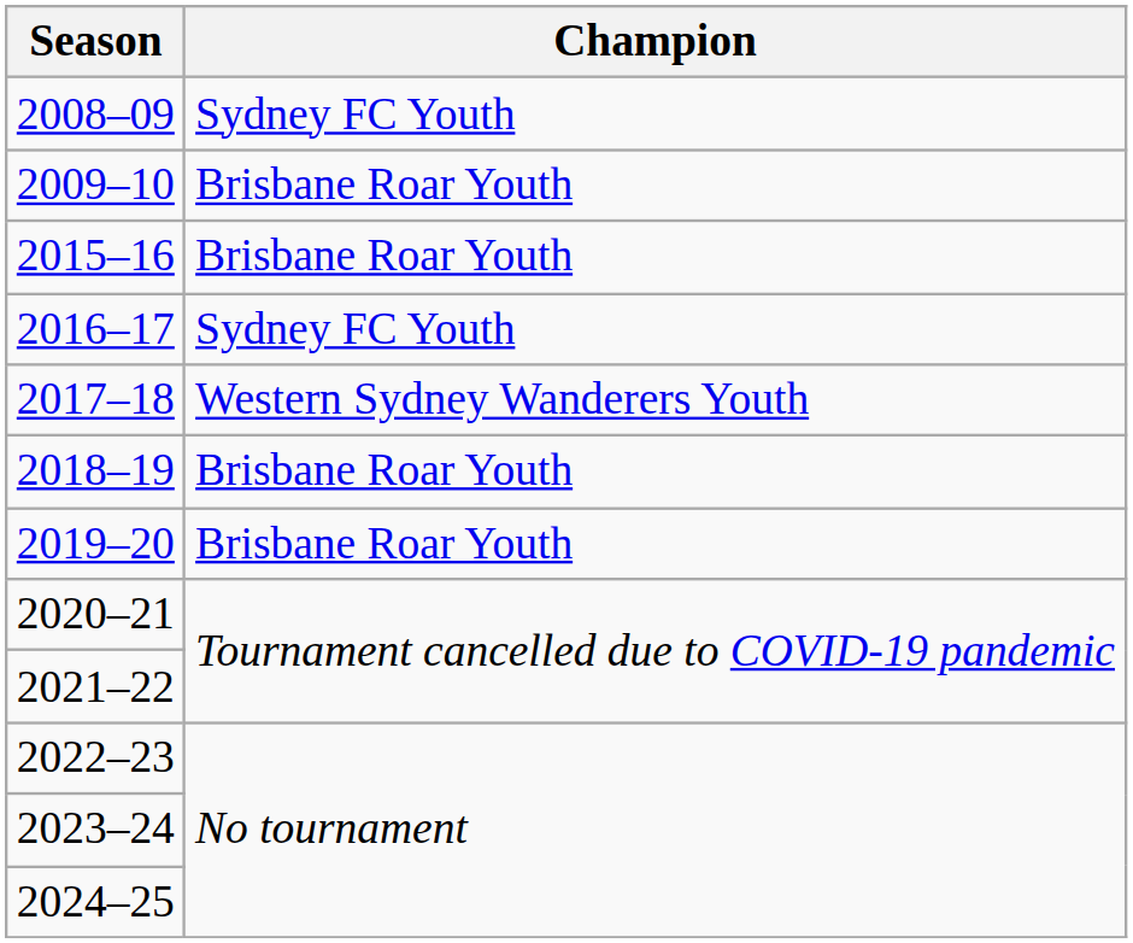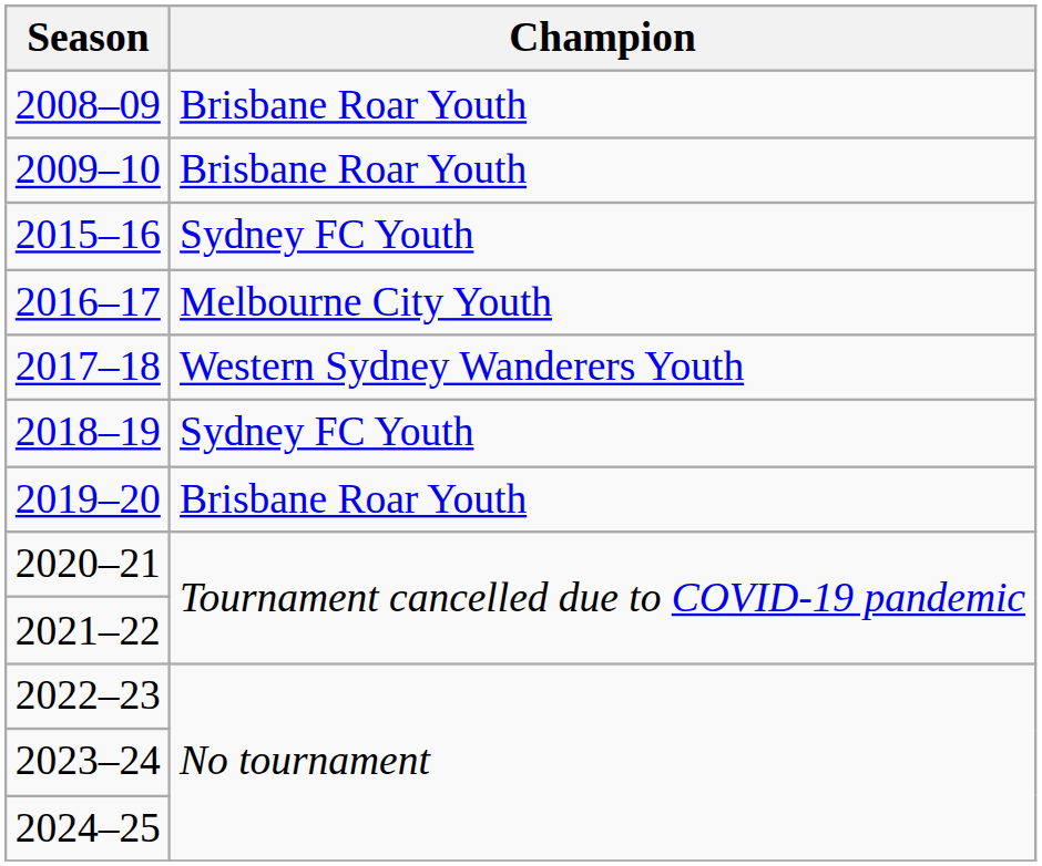2008–09 | Champion: Sydney FC Youth -> Brisbane Roar Youth
2015–16 | Champion: Brisbane Roar Youth -> Sydney FC Youth
2016–17 | Champion: Sydney FC Youth -> Melbourne City Youth
2018–19 | Champion: Brisbane Roar Youth -> Sydney FC Youth
